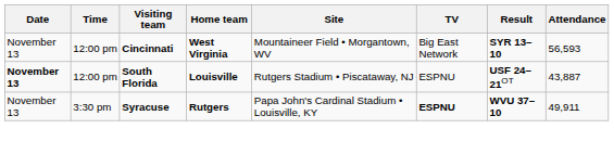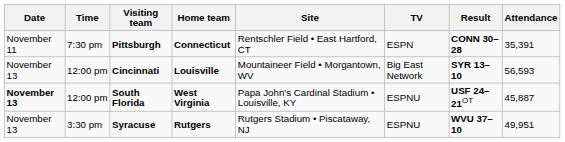+ row: November 11 | 7:30 pm | Pittsburgh | Connecticut | Rentschler Field • East Hartford, CT | ESPN | CONN 30–28 | 35,391
Cincinnati | Home team: West Virginia -> Louisville
South Florida | Home team: Louisville -> West Virginia
South Florida | Site: Rutgers Stadium • Piscataway, NJ -> Papa John's Cardinal Stadium • Louisville, KY
South Florida | Attendance: 43,887 -> 45,887
Syracuse | Site: Papa John's Cardinal Stadium • Louisville, KY -> Rutgers Stadium • Piscataway, NJ
Syracuse | TV: bold -> normal
Syracuse | Attendance: 49,911 -> 49,951
